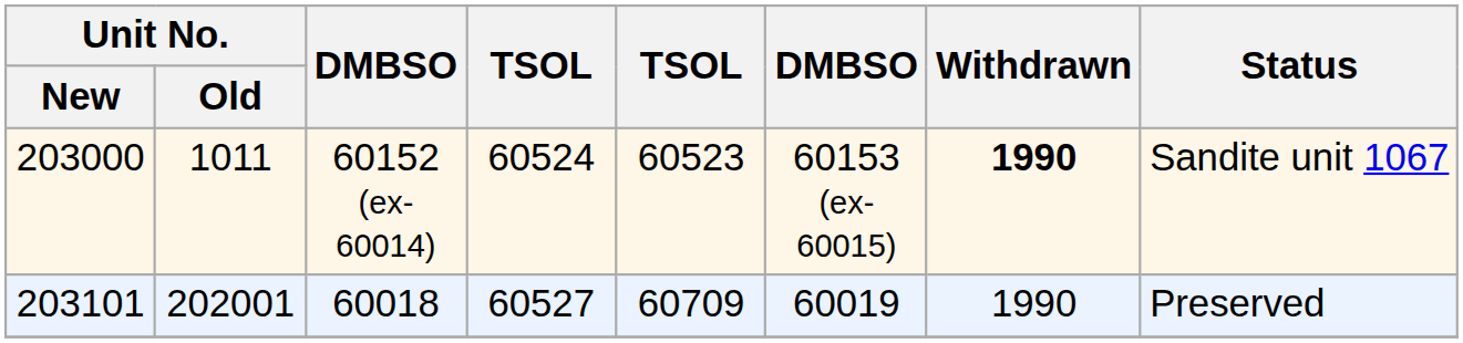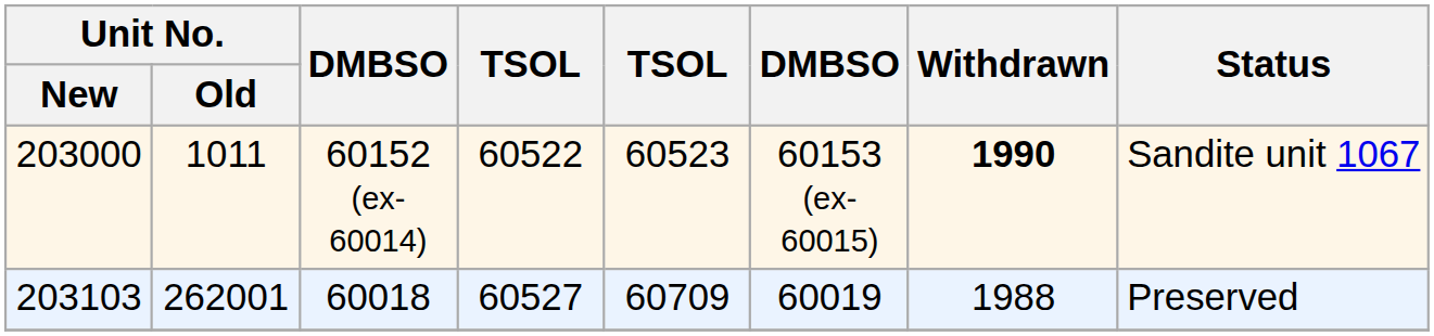60152 (ex-60014) | column 4: 60524 -> 60522
60018 | Unit No. / New: 203101 -> 203103
60018 | Unit No. / Old: 202001 -> 262001
60018 | Withdrawn: 1990 -> 1988
